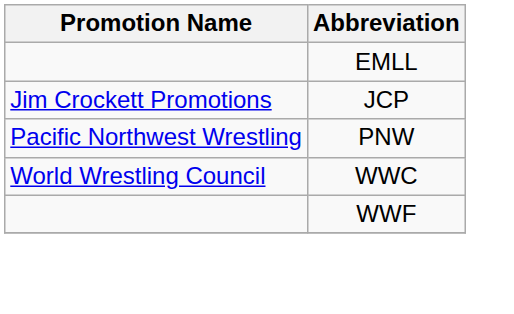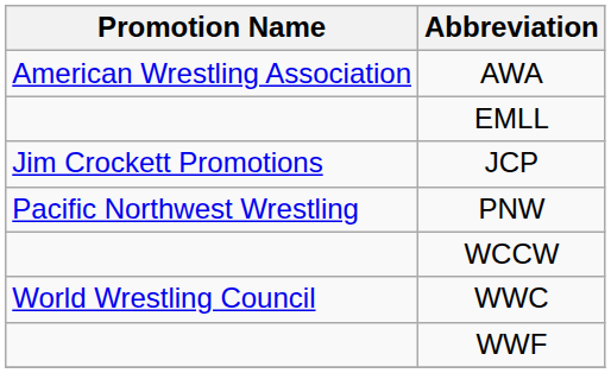+ row: American Wrestling Association | AWA
+ row: WCCW
